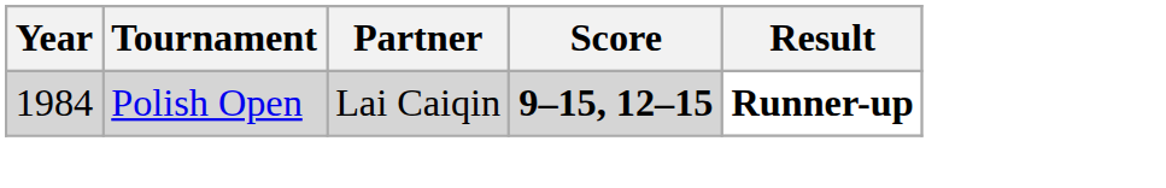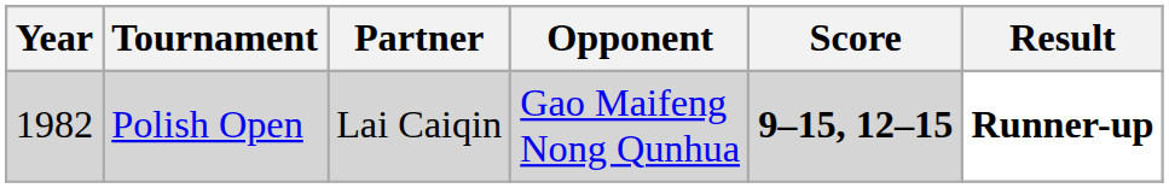+ column: Opponent | Gao Maifeng Nong Qunhua
Polish Open | Year: 1984 -> 1982
